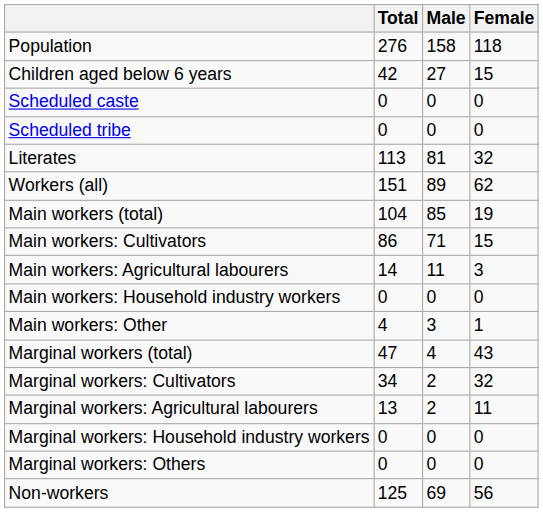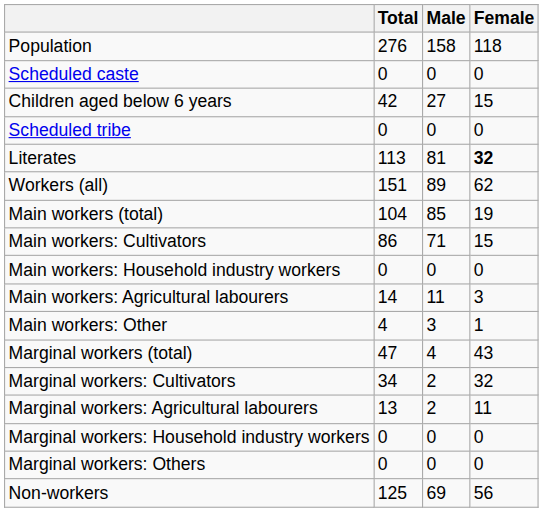rows swapped: Children aged below 6 years <-> Scheduled caste
Literates | Female: normal -> bold
rows swapped: Main workers: Agricultural labourers <-> Main workers: Household industry workers
